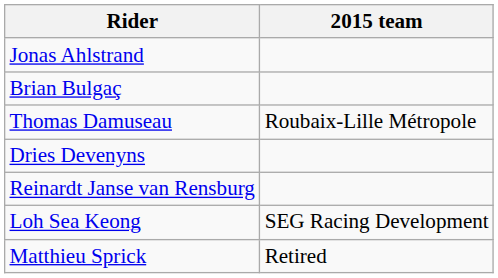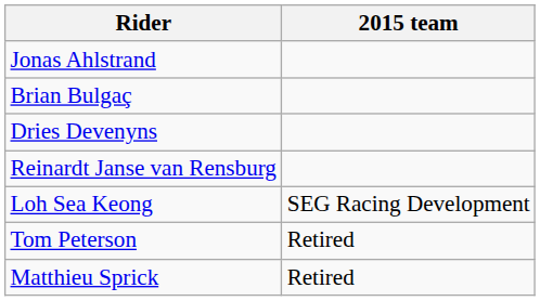- row: Thomas Damuseau | Roubaix-Lille Métropole
+ row: Tom Peterson | Retired
